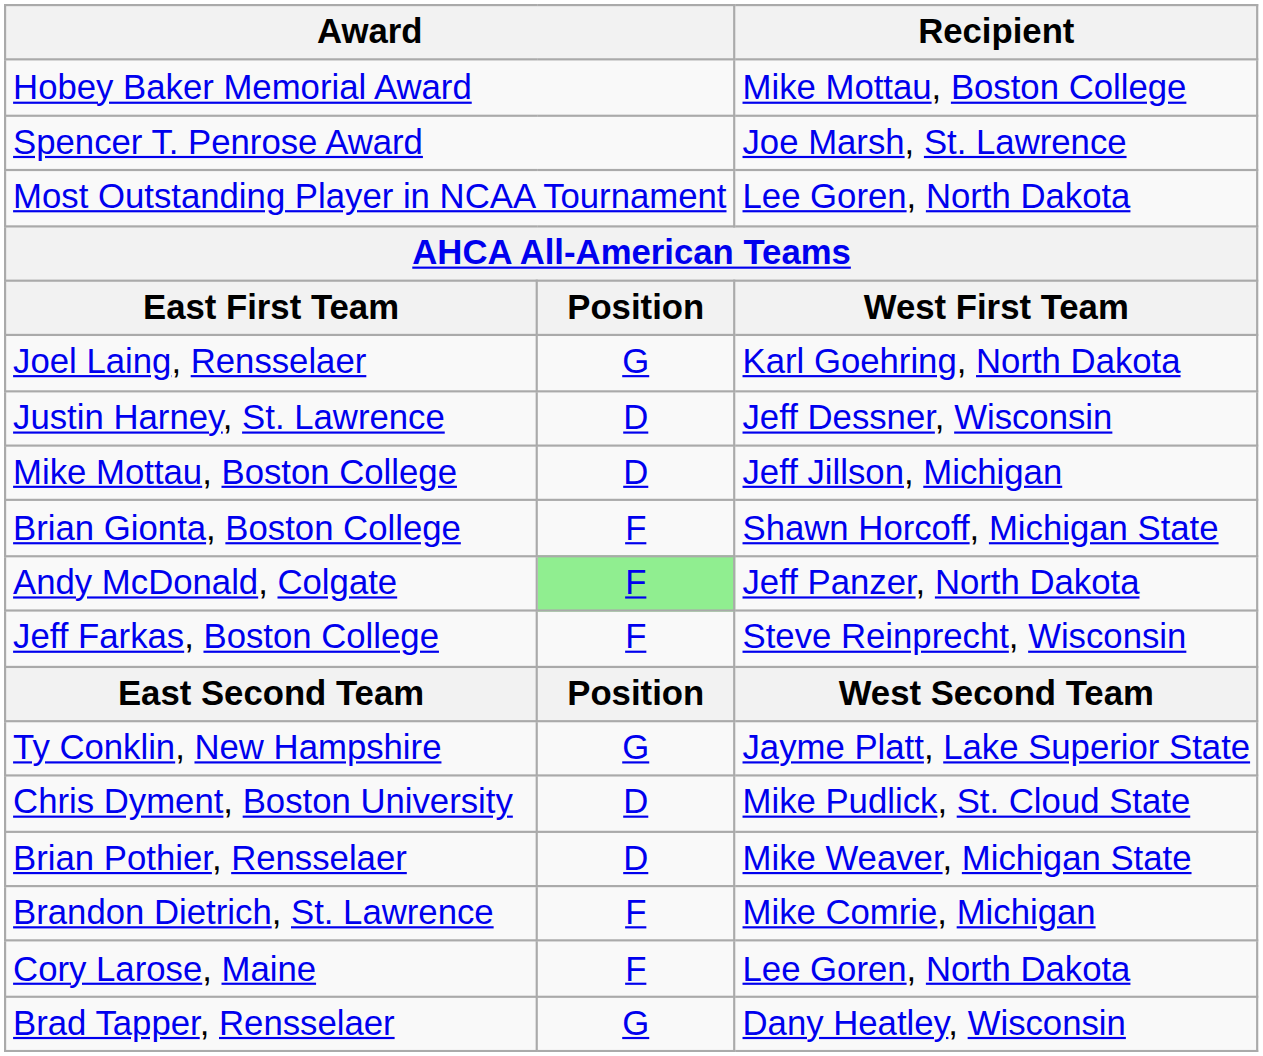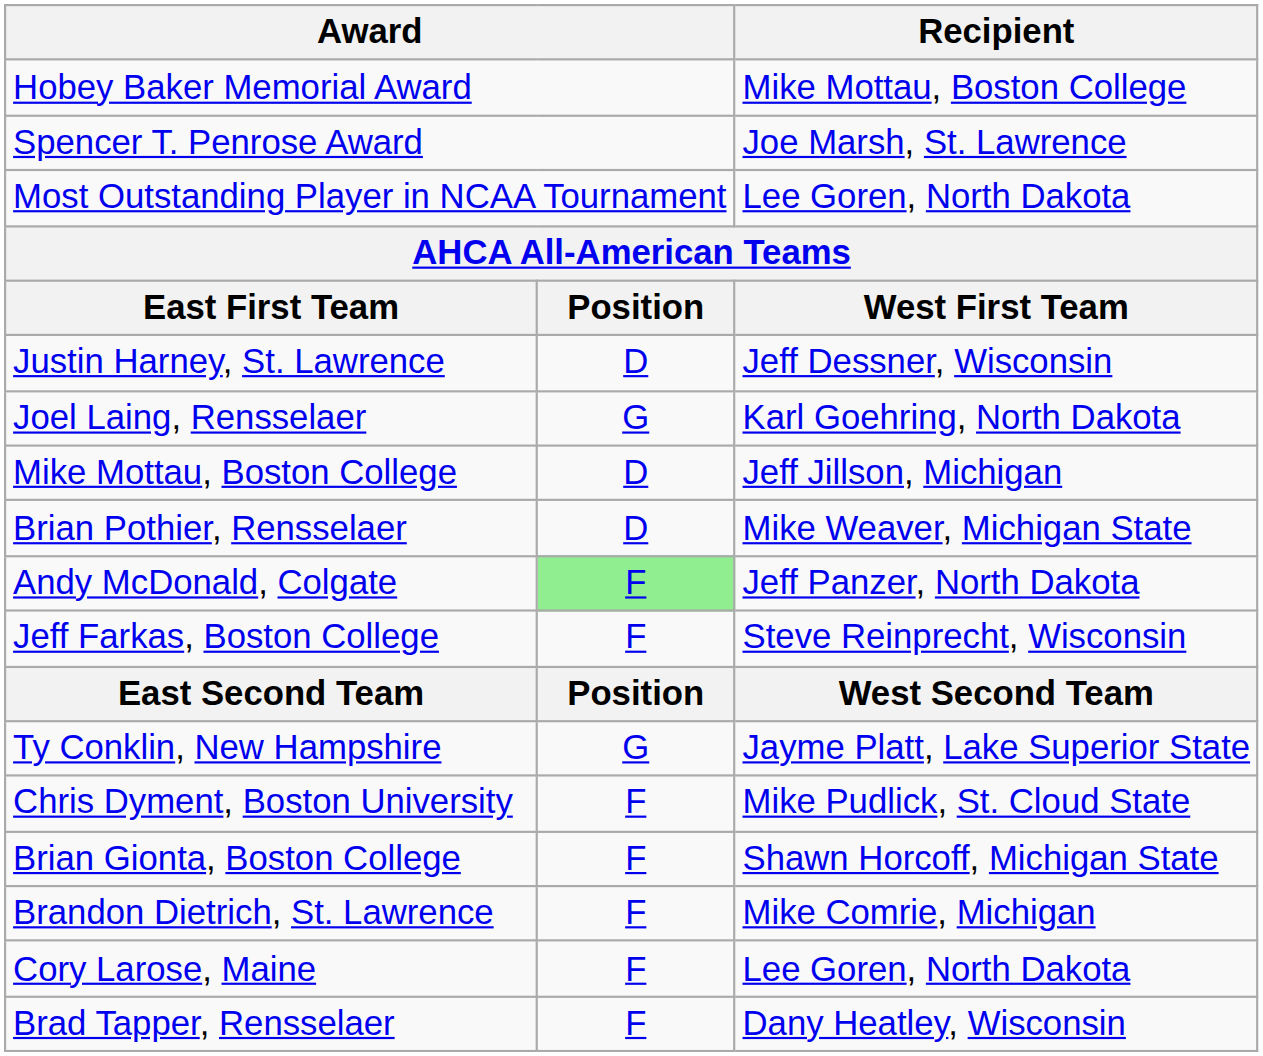rows swapped: Joel Laing, Rensselaer <-> Justin Harney, St. Lawrence
rows swapped: Brian Gionta, Boston College <-> Brian Pothier, Rensselaer
Chris Dyment, Boston University | column 2: D -> F
Brad Tapper, Rensselaer | column 2: G -> F
